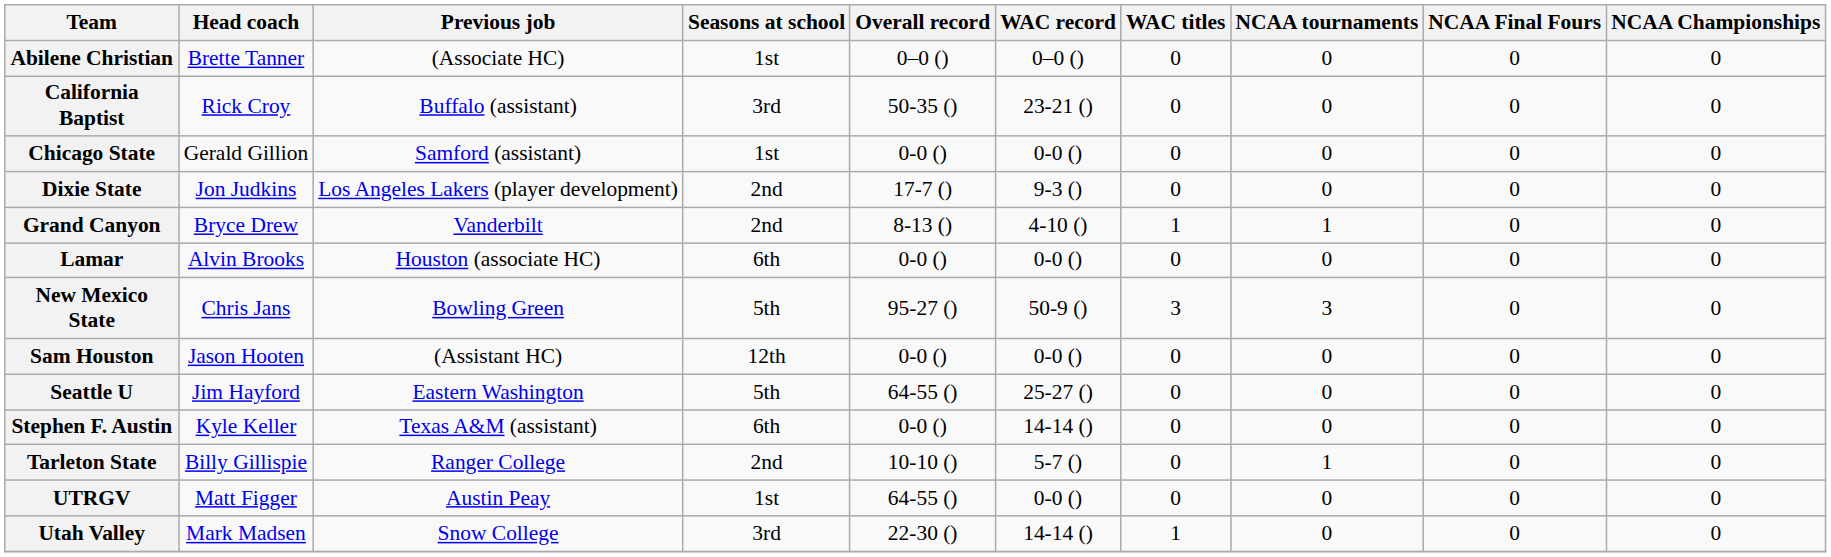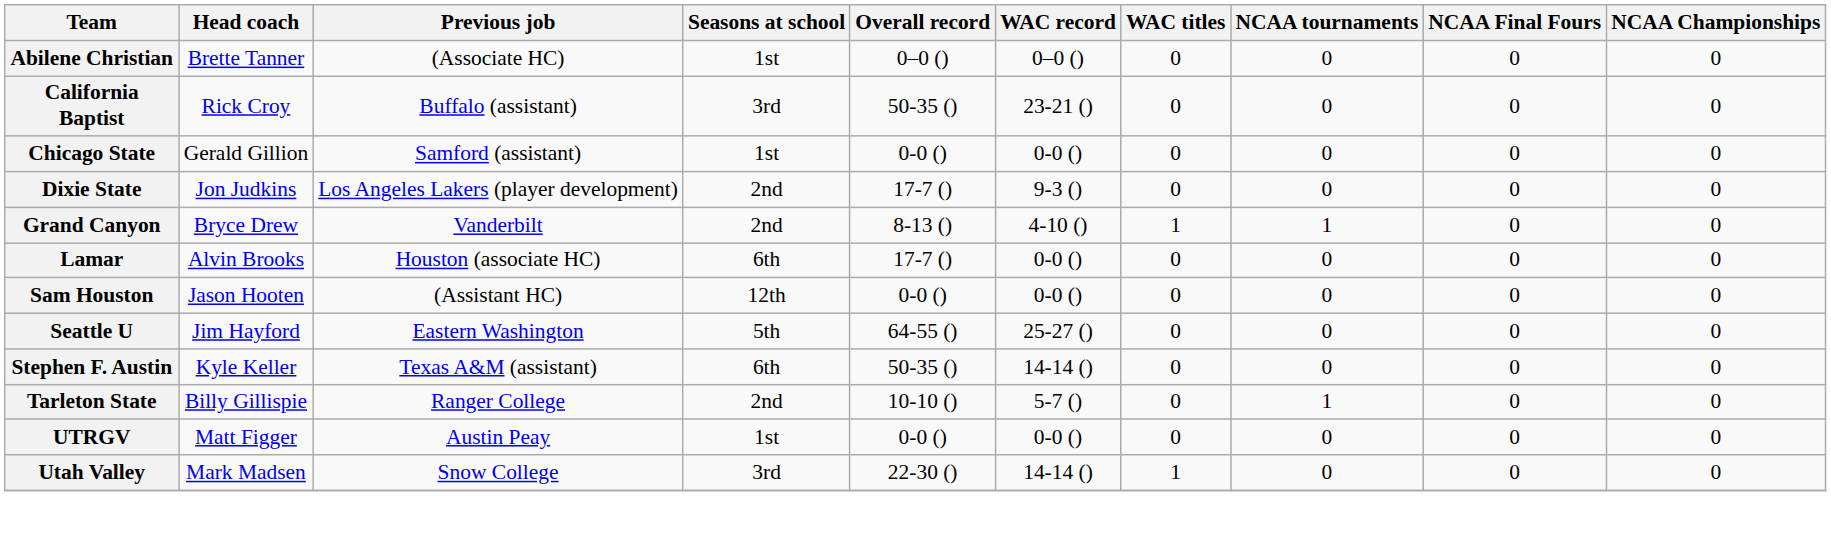Lamar | Overall record: 0-0 () -> 17-7 ()
- row: New Mexico State | Chris Jans | Bowling Green | 5th | 95-27 () | 50-9 () | 3 | 3 | 0 | 0
Stephen F. Austin | Overall record: 0-0 () -> 50-35 ()
UTRGV | Overall record: 64-55 () -> 0-0 ()
